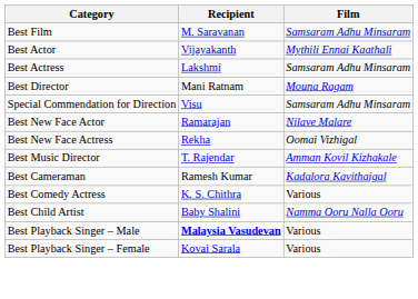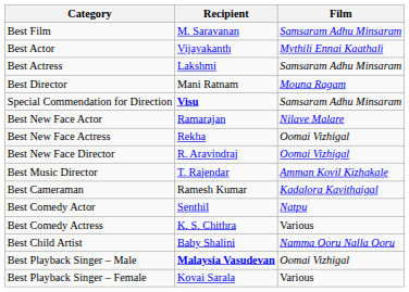Special Commendation for Direction | Recipient: normal -> bold
+ row: Best New Face Director | R. Aravindraj | Oomai Vizhigal
+ row: Best Comedy Actor | Senthil | Natpu
Best Playback Singer – Male | Film: Various -> Oomai Vizhigal
